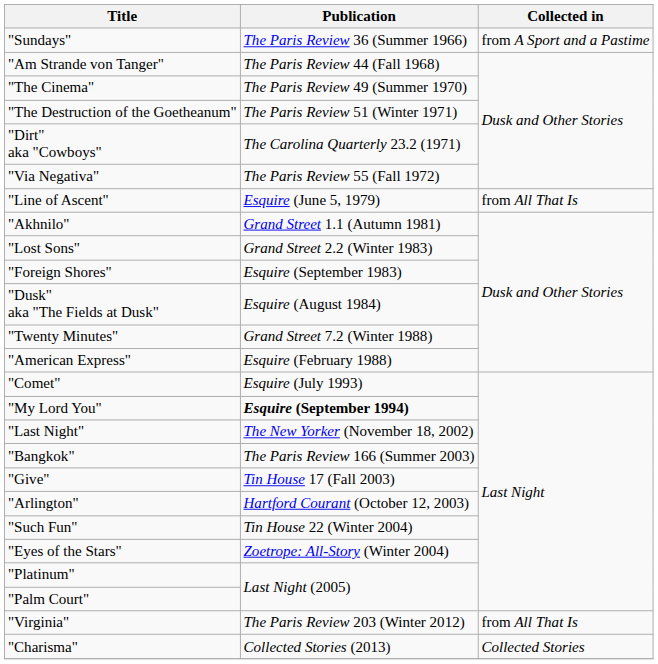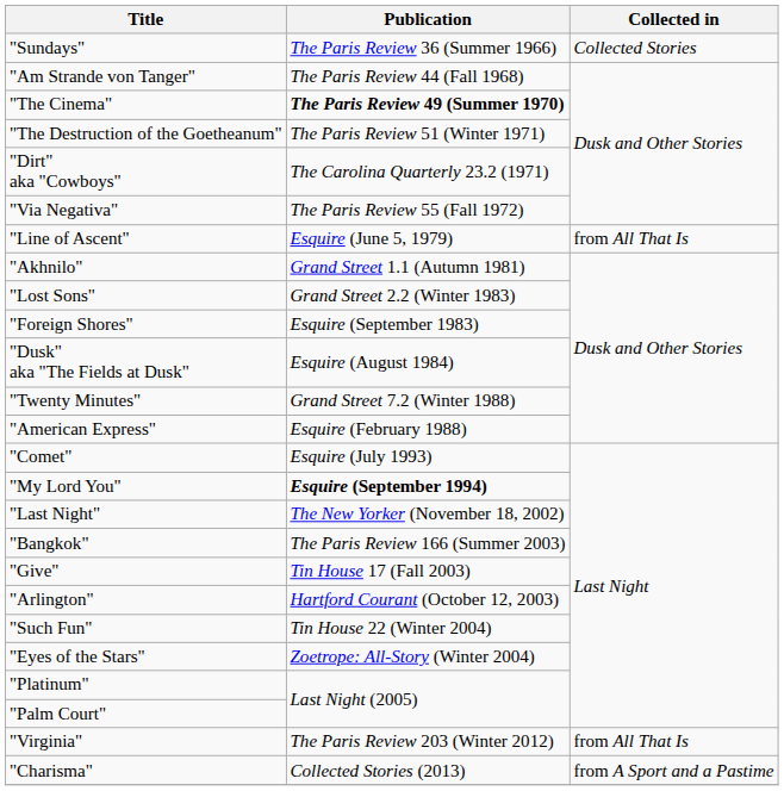"Sundays" | Collected in: from A Sport and a Pastime -> Collected Stories
"The Cinema" | Publication: normal -> bold
"Charisma" | Collected in: Collected Stories -> from A Sport and a Pastime
